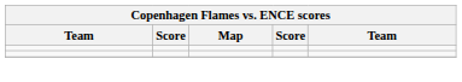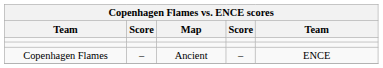+ row: Copenhagen Flames | – | Ancient | – | ENCE
